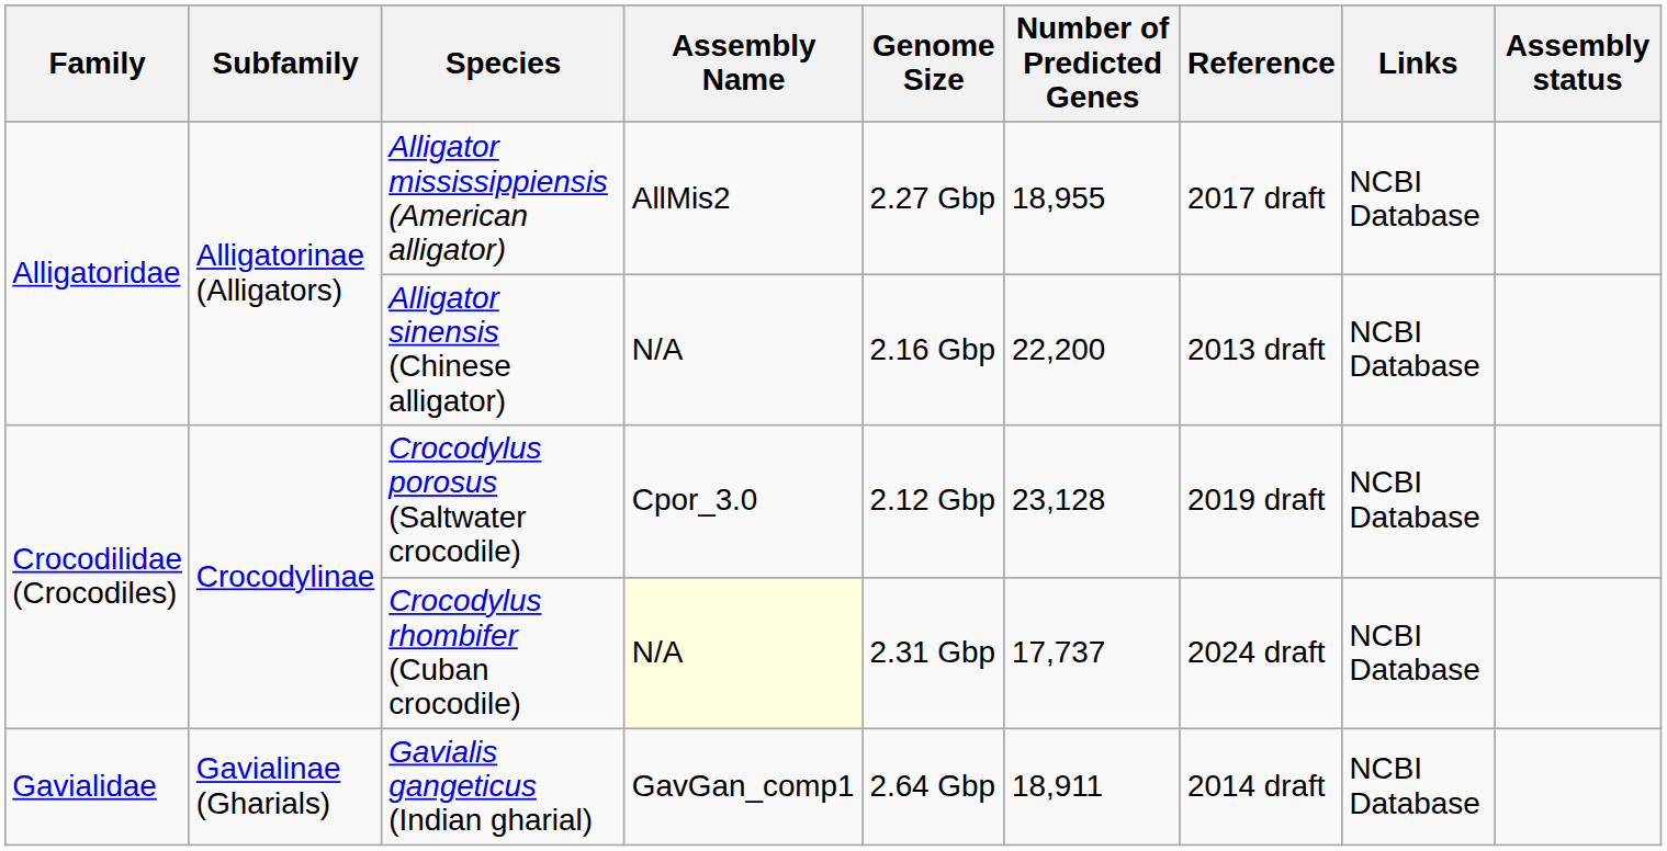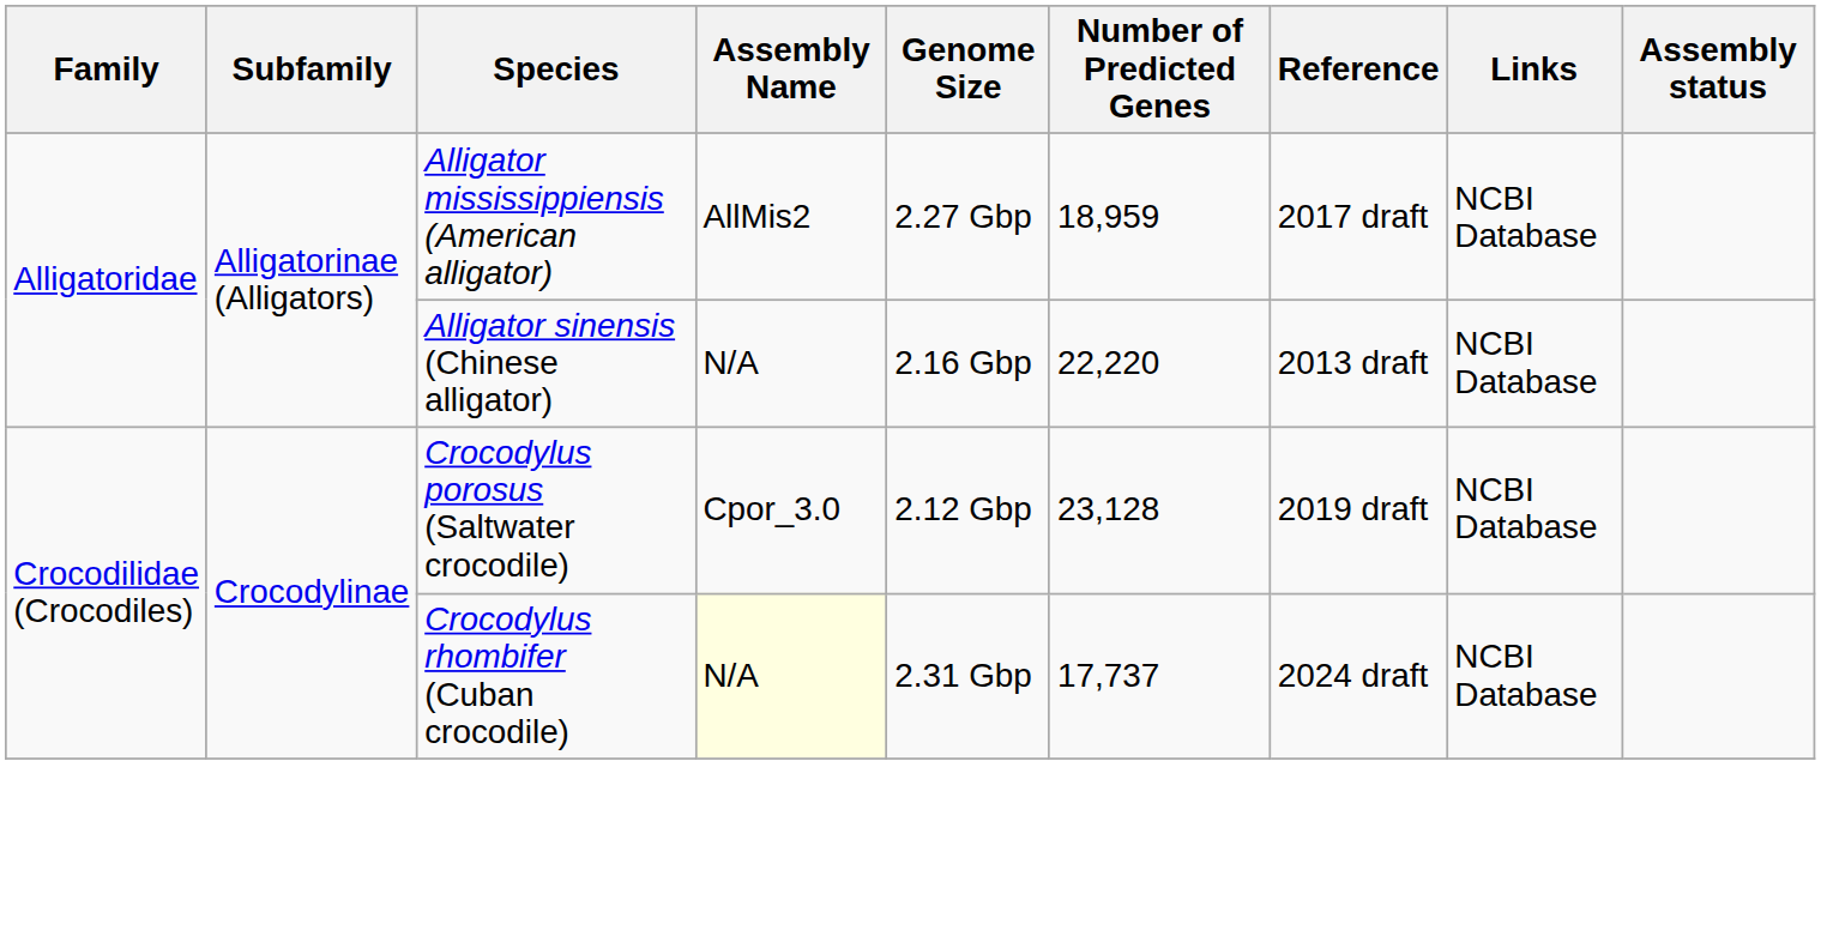Alligator mississippiensis (American alligator) | Number of Predicted Genes: 18,955 -> 18,959
Alligator sinensis (Chinese alligator) | Number of Predicted Genes: 22,200 -> 22,220
- row: Gavialidae | Gavialinae (Gharials) | Gavialis gangeticus (Indian gharial) | GavGan_comp1 | 2.64 Gbp | 18,911 | 2014 draft | NCBI Database
